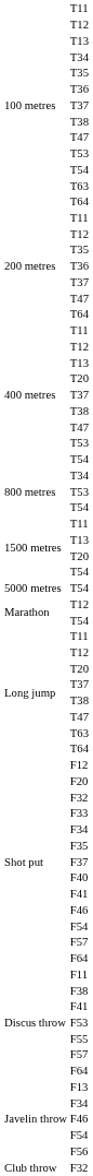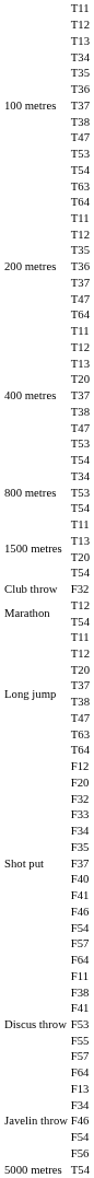rows swapped: 5000 metres / T54 <-> Club throw / F32
